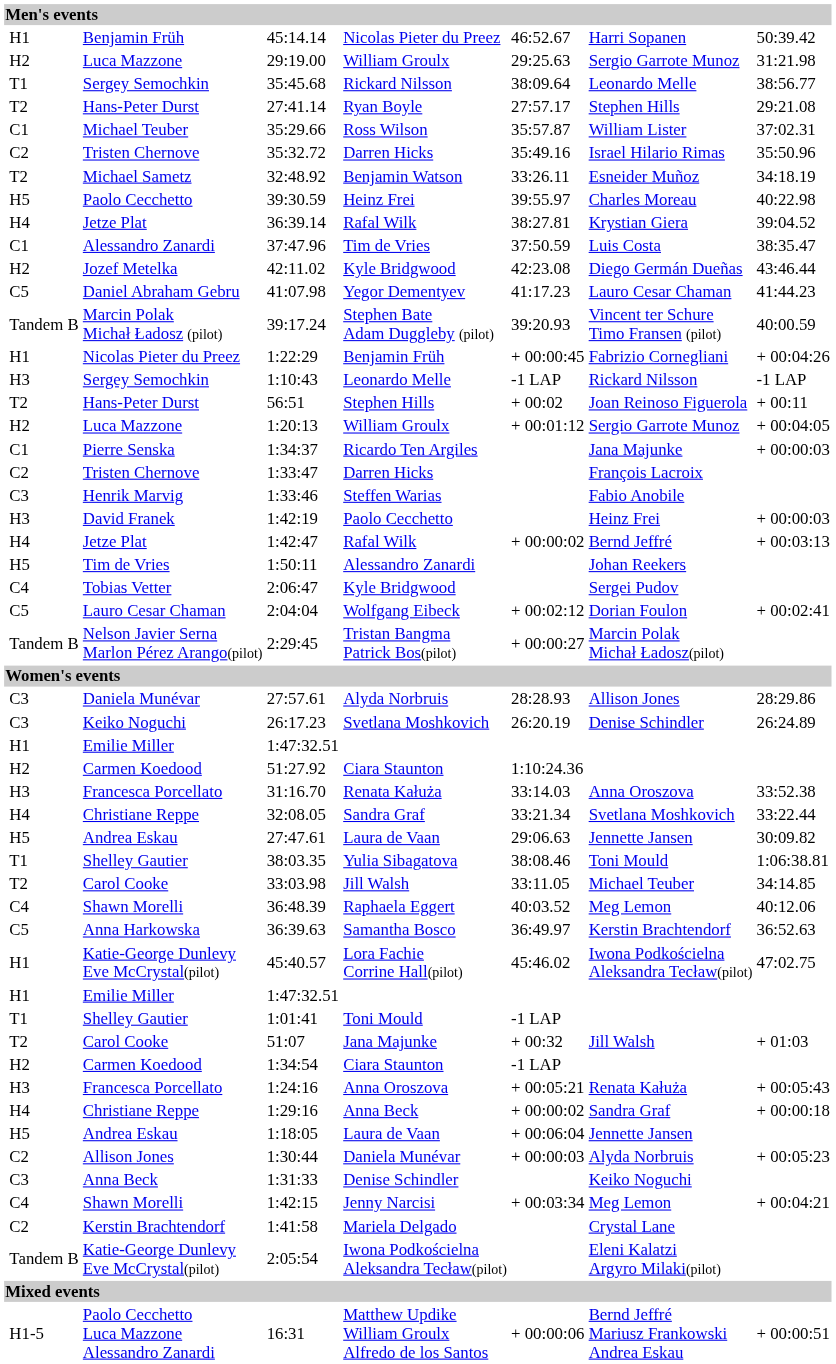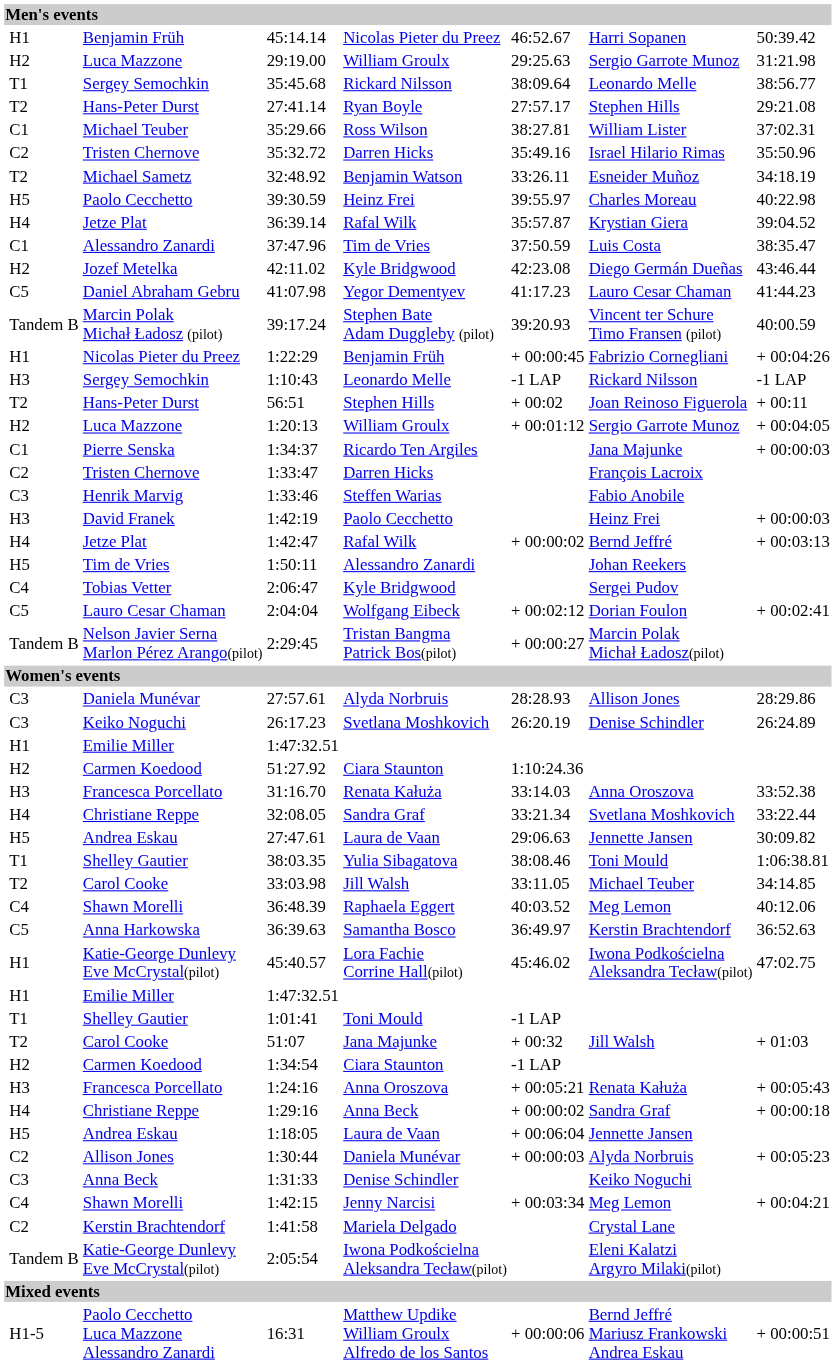35:29.66 | column 6: 35:57.87 -> 38:27.81
36:39.14 | column 6: 38:27.81 -> 35:57.87
